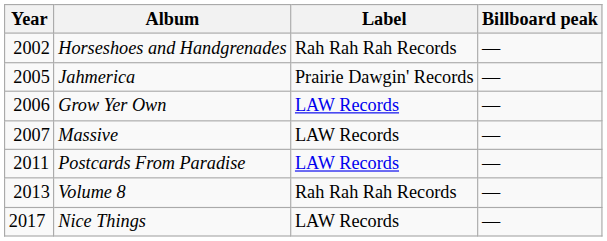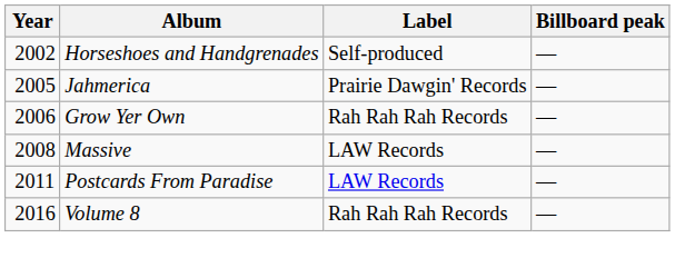Horseshoes and Handgrenades | Label: Rah Rah Rah Records -> Self-produced
Grow Yer Own | Label: LAW Records -> Rah Rah Rah Records
Massive | Year: 2007 -> 2008
Volume 8 | Year: 2013 -> 2016
- row: 2017 | Nice Things | LAW Records | —
